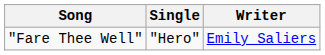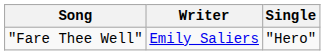columns swapped: Single <-> Writer
